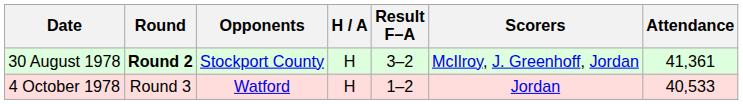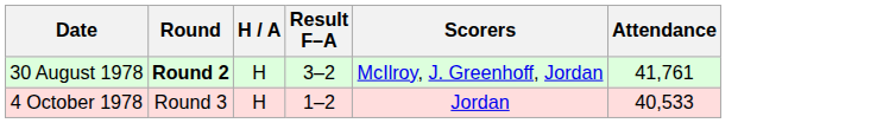- column: Opponents | Stockport County | Watford
30 August 1978 | Attendance: 41,361 -> 41,761
